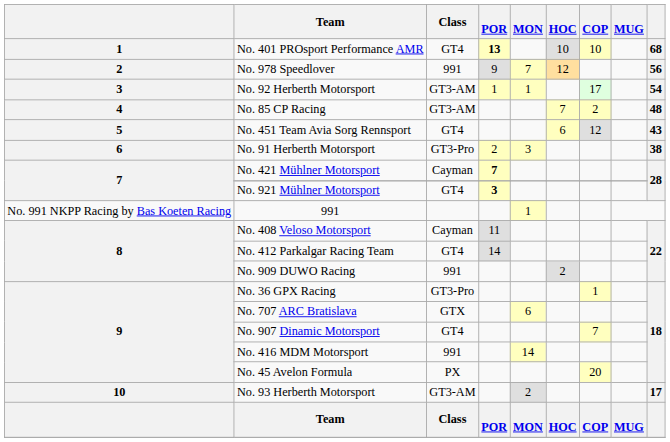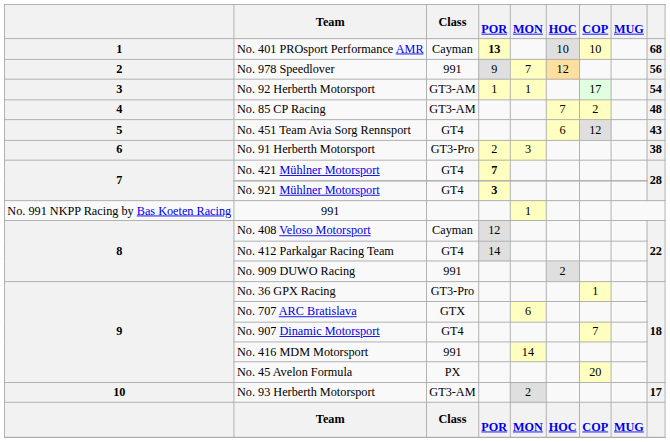No. 401 PROsport Performance AMR | Class: GT4 -> Cayman
No. 421 Mühlner Motorsport | Class: Cayman -> GT4
No. 408 Veloso Motorsport | POR: 11 -> 12
